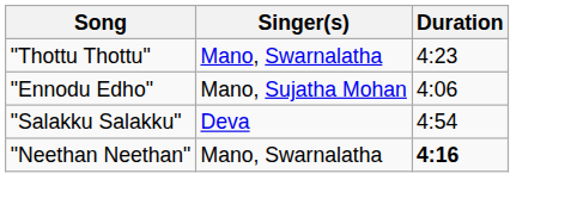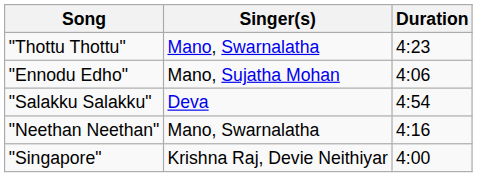"Neethan Neethan" | Duration: bold -> normal
+ row: "Singapore" | Krishna Raj, Devie Neithiyar | 4:00
